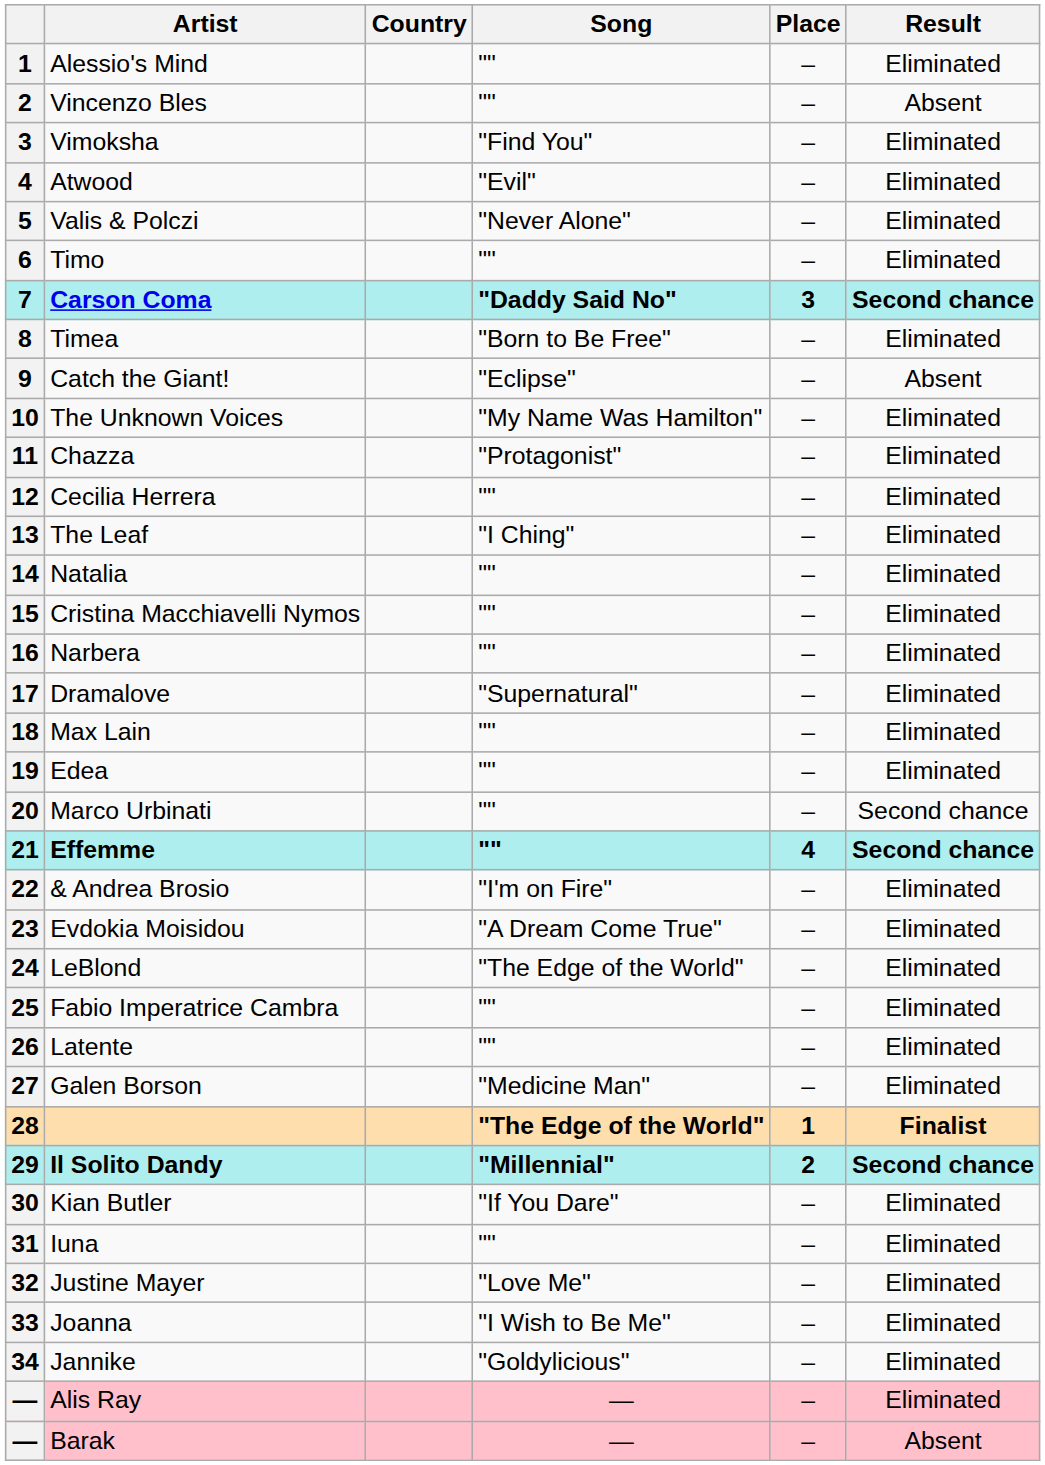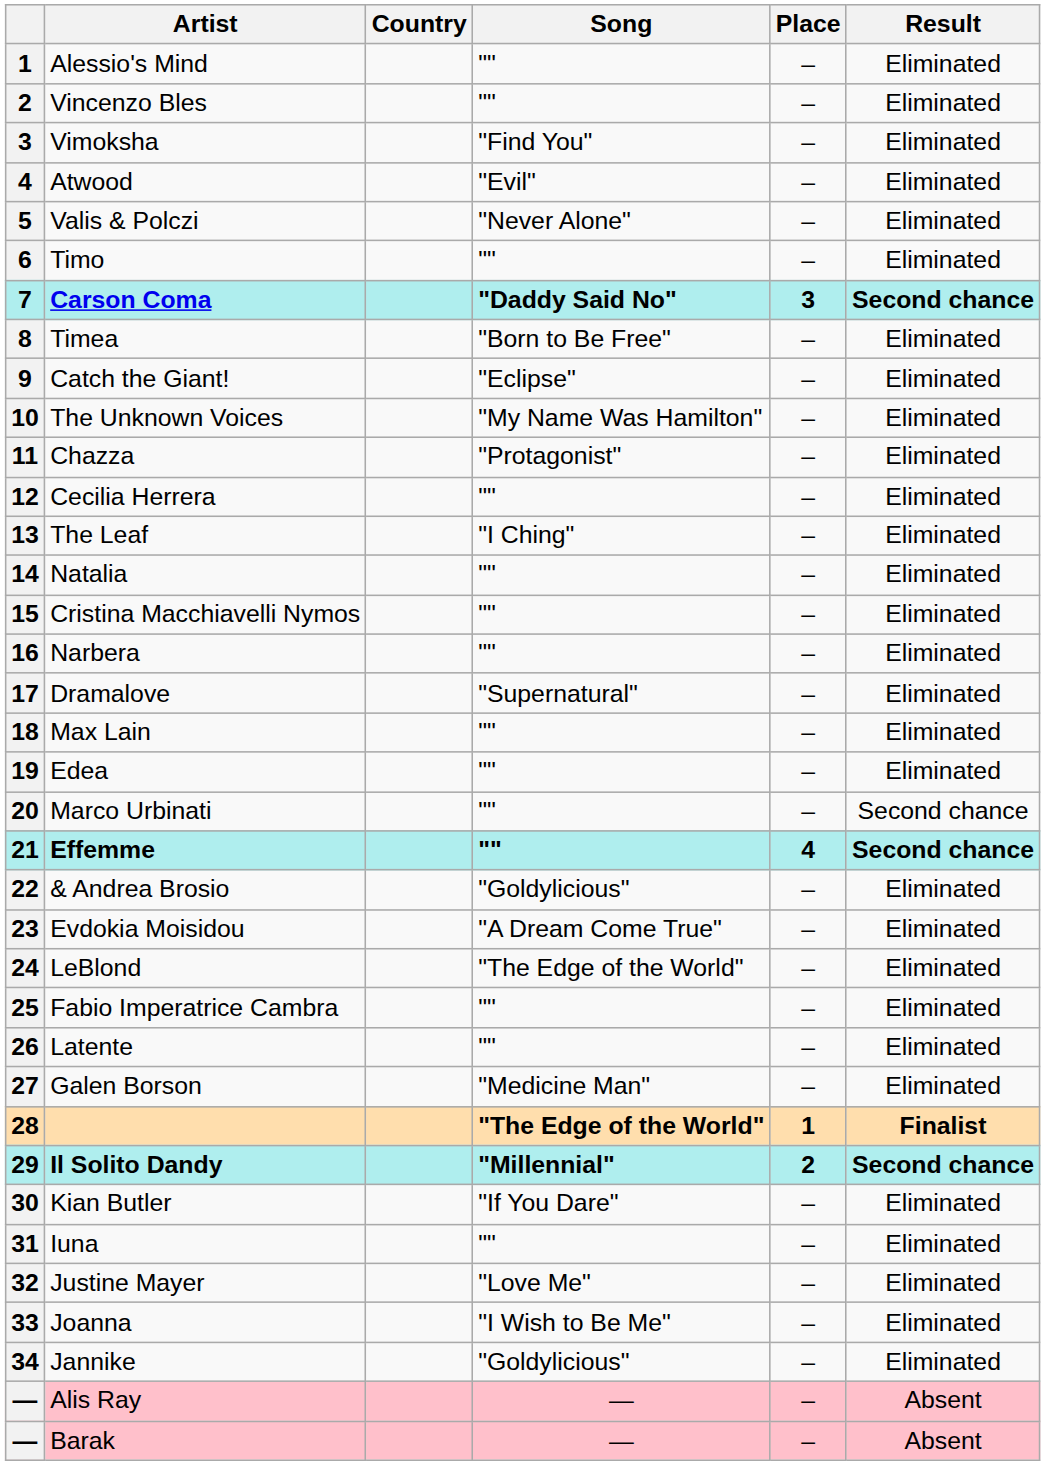Vincenzo Bles | Result: Absent -> Eliminated
Catch the Giant! | Result: Absent -> Eliminated
& Andrea Brosio | Song: "I'm on Fire" -> "Goldylicious"
Alis Ray | Result: Eliminated -> Absent
